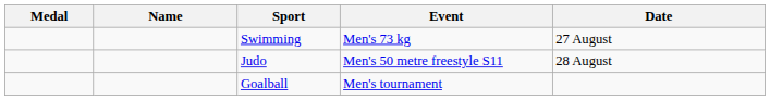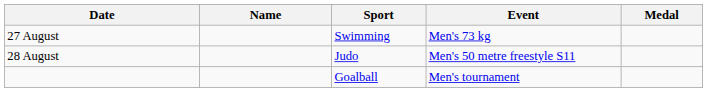columns swapped: Medal <-> Date
